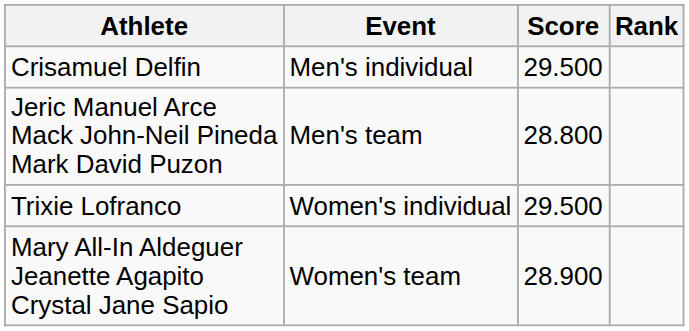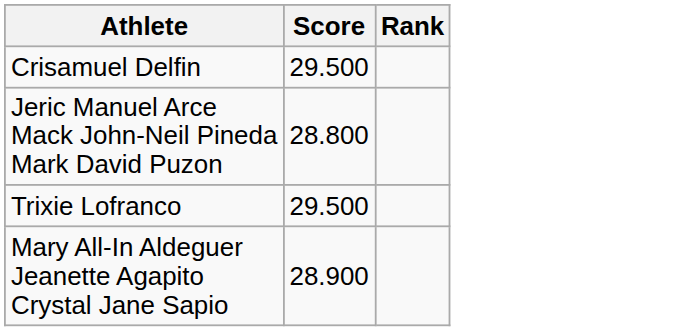- column: Event | Men's individual | Men's team | Women's individual | Women's team
